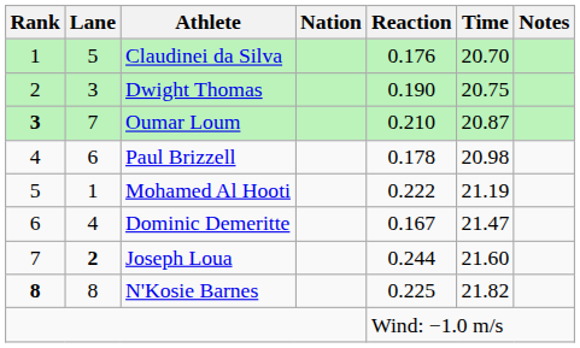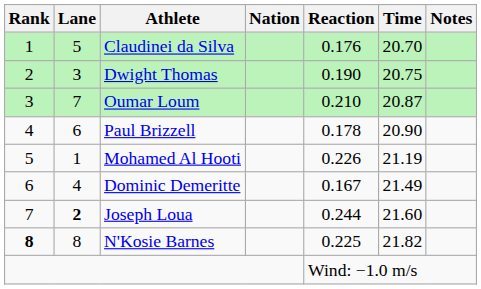Oumar Loum | Rank: bold -> normal
Paul Brizzell | Time: 20.98 -> 20.90
Mohamed Al Hooti | Reaction: 0.222 -> 0.226
Dominic Demeritte | Time: 21.47 -> 21.49
